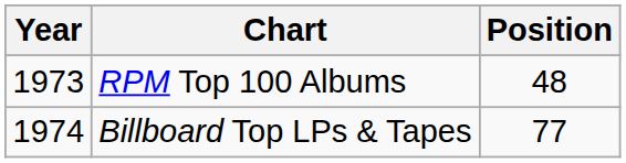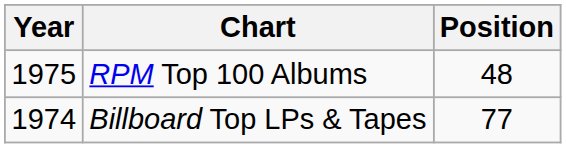RPM Top 100 Albums | Year: 1973 -> 1975
